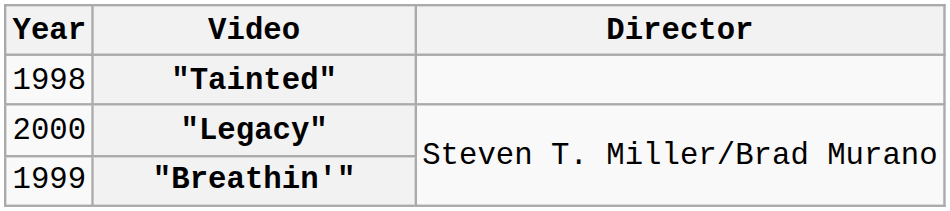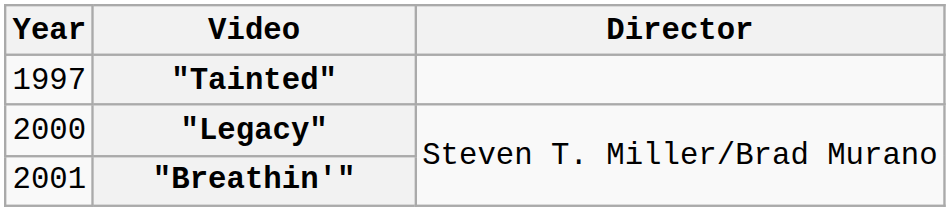"Tainted" | Year: 1998 -> 1997
"Breathin'" | Year: 1999 -> 2001
